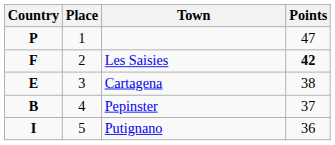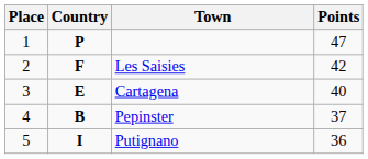columns swapped: Place <-> Country
Les Saisies | Points: bold -> normal
Cartagena | Points: 38 -> 40
